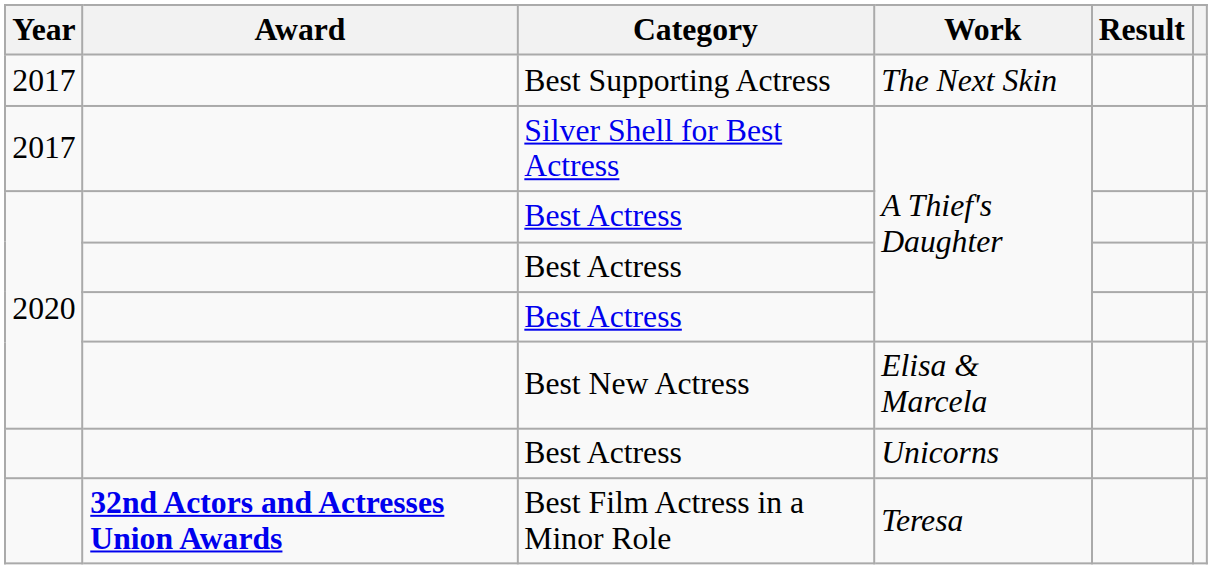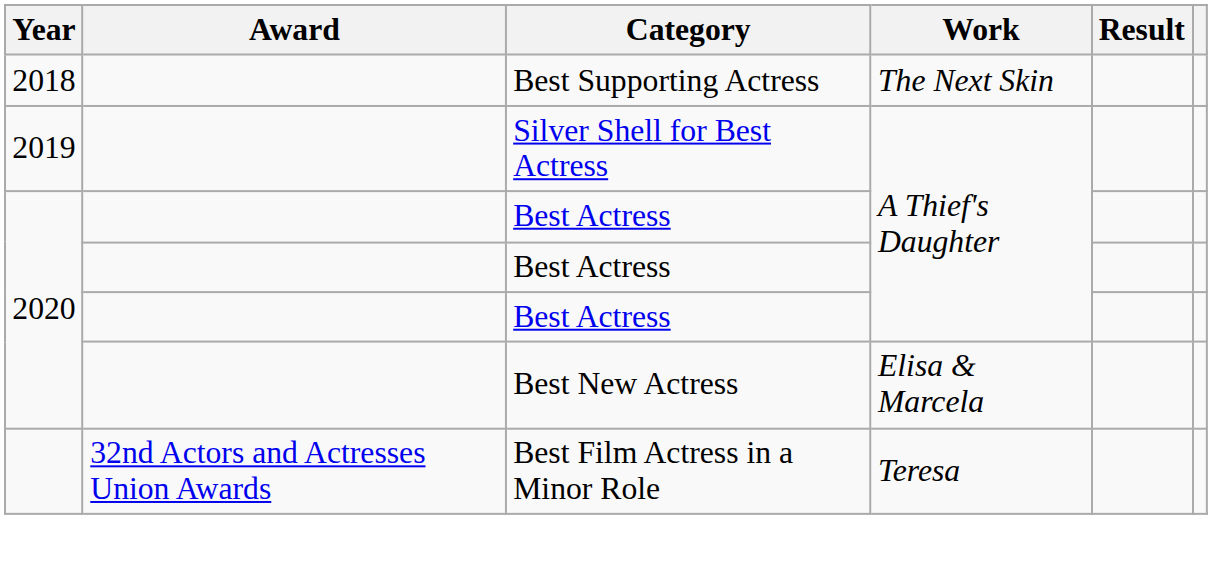Best Supporting Actress | Year: 2017 -> 2018
Silver Shell for Best Actress | Year: 2017 -> 2019
- row: Best Actress | Unicorns
Best Film Actress in a Minor Role | Award: bold -> normal
